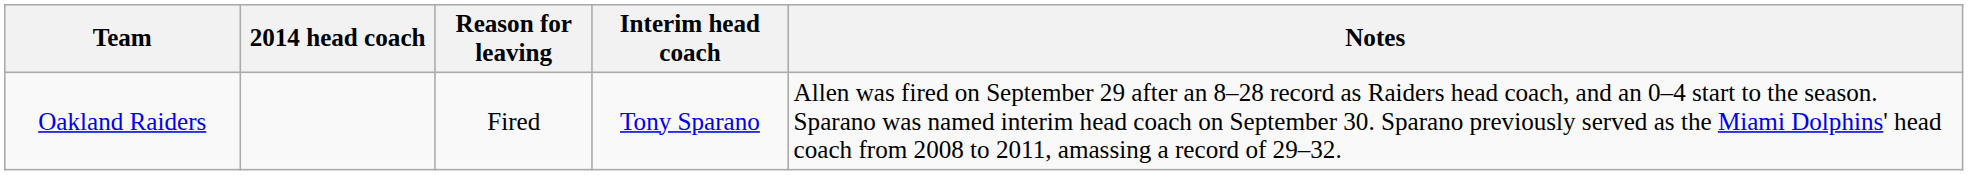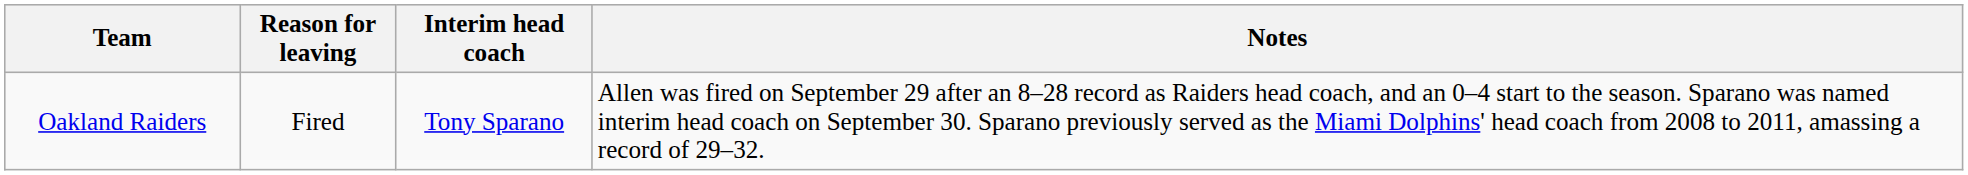- column: 2014 head coach
